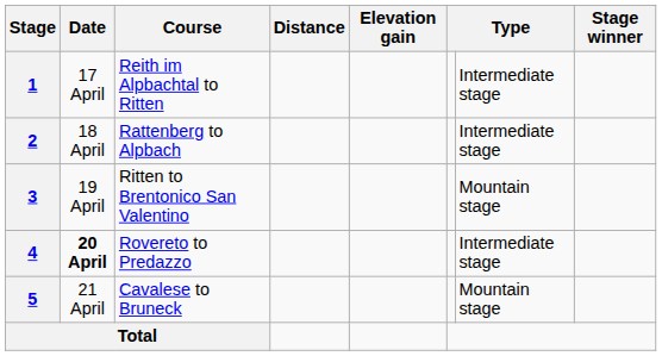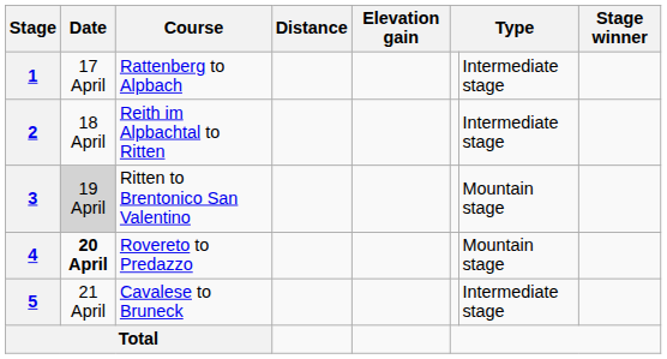1 | Course: Reith im Alpbachtal to Ritten -> Rattenberg to Alpbach
2 | Course: Rattenberg to Alpbach -> Reith im Alpbachtal to Ritten
3 | Date: no background -> lightgrey background
4 | column 7: Intermediate stage -> Mountain stage
5 | column 7: Mountain stage -> Intermediate stage
